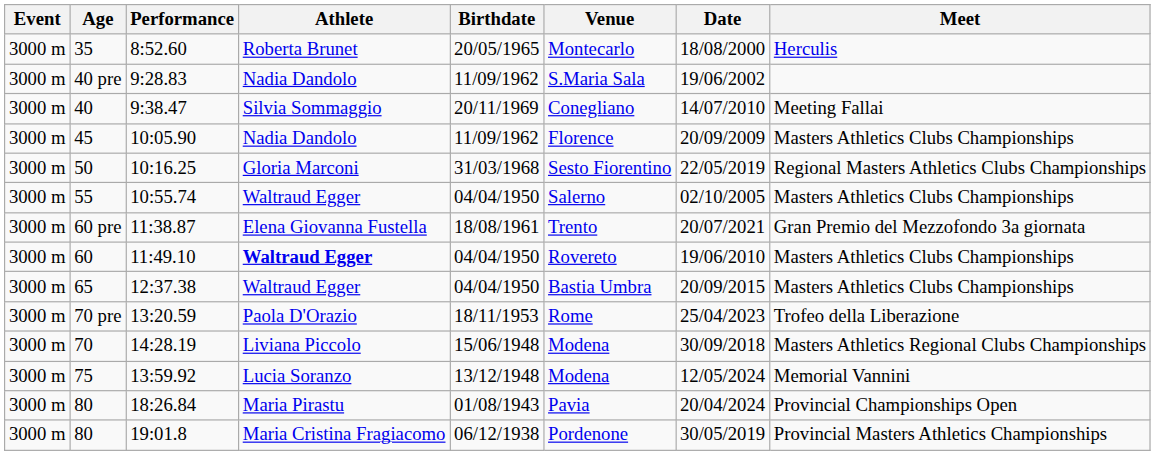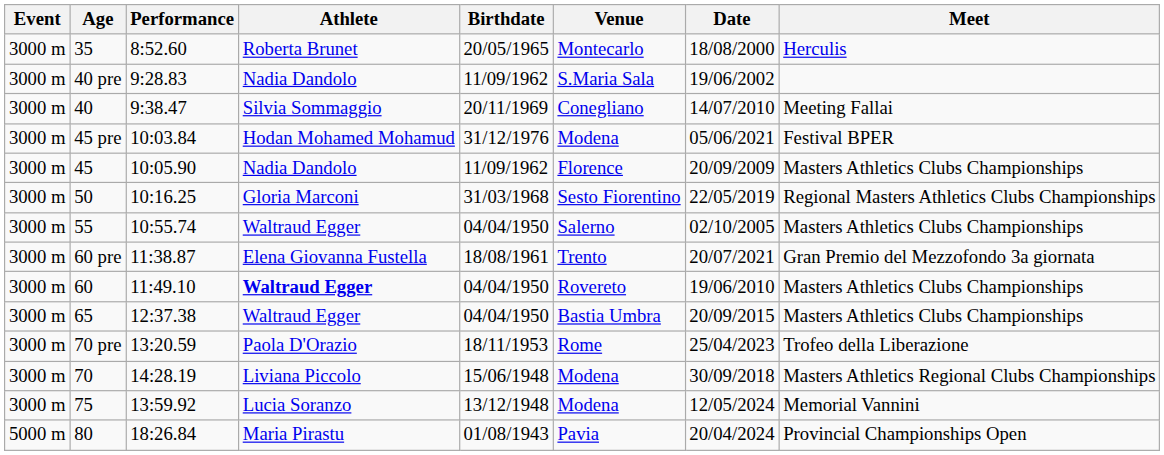+ row: 3000 m | 45 pre | 10:03.84 | Hodan Mohamed Mohamud | 31/12/1976 | Modena | 05/06/2021 | Festival BPER
18:26.84 | Event: 3000 m -> 5000 m
- row: 3000 m | 80 | 19:01.8 | Maria Cristina Fragiacomo | 06/12/1938 | Pordenone | 30/05/2019 | Provincial Masters Athletics Championships
